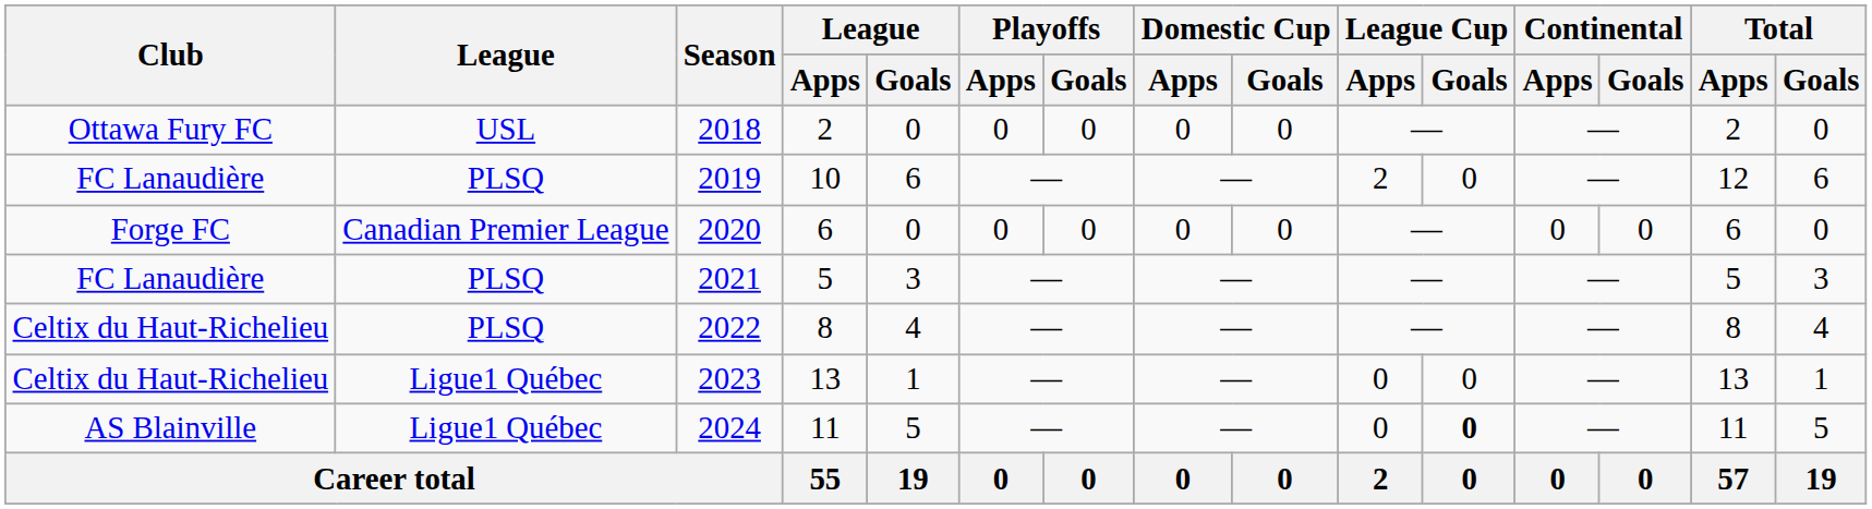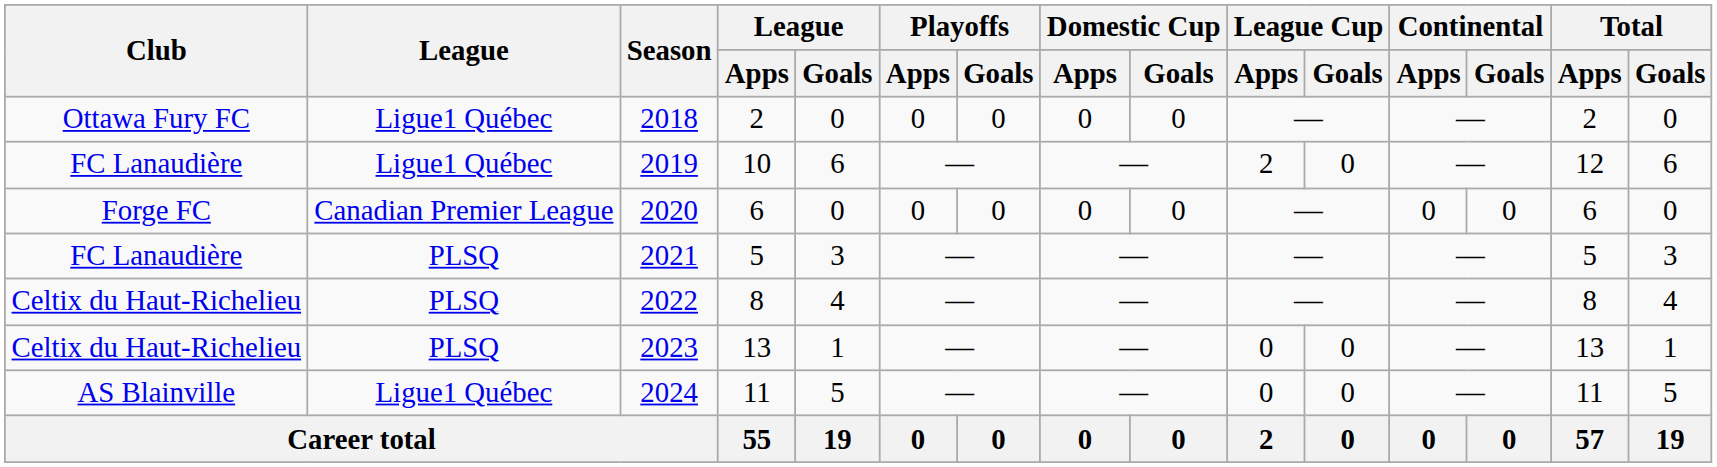2018 | League: USL -> Ligue1 Québec
2019 | League: PLSQ -> Ligue1 Québec
2023 | League: Ligue1 Québec -> PLSQ
2024 | League Cup / Goals: bold -> normal
